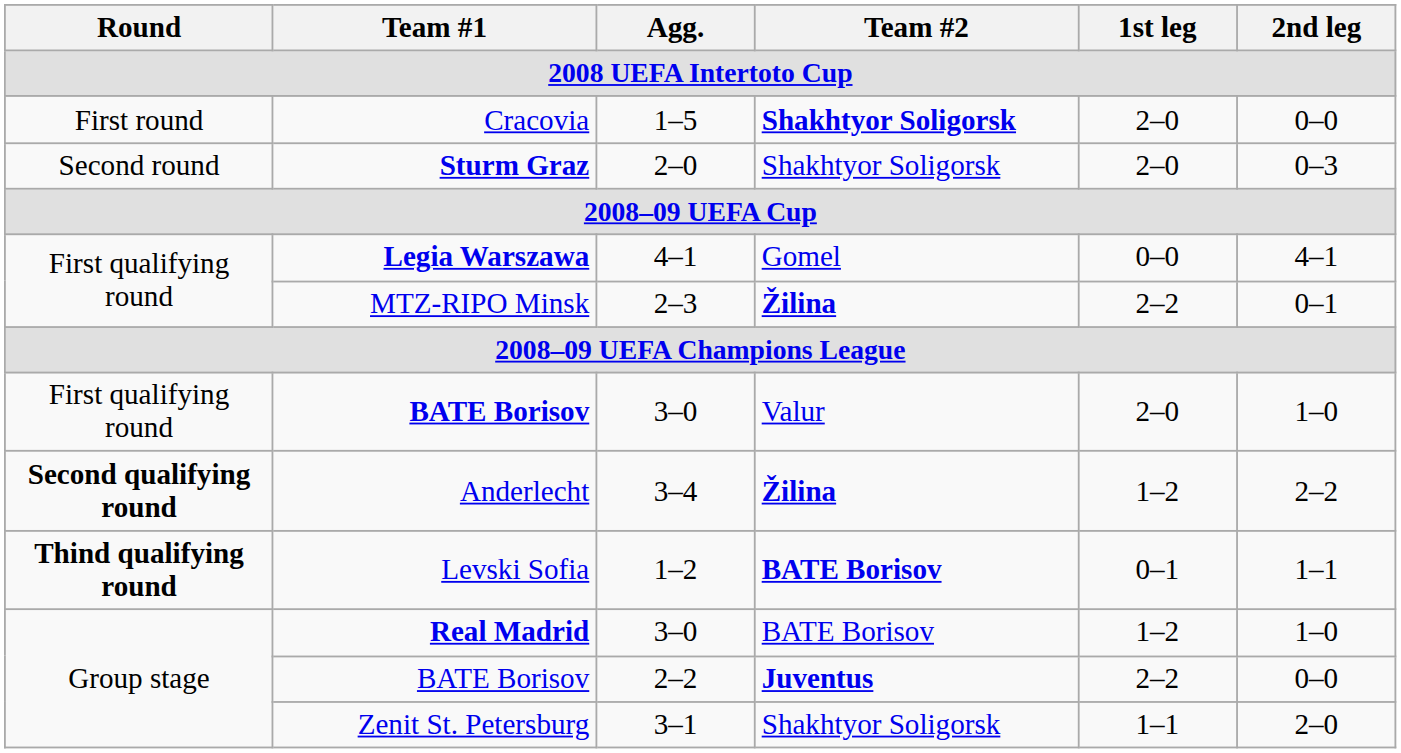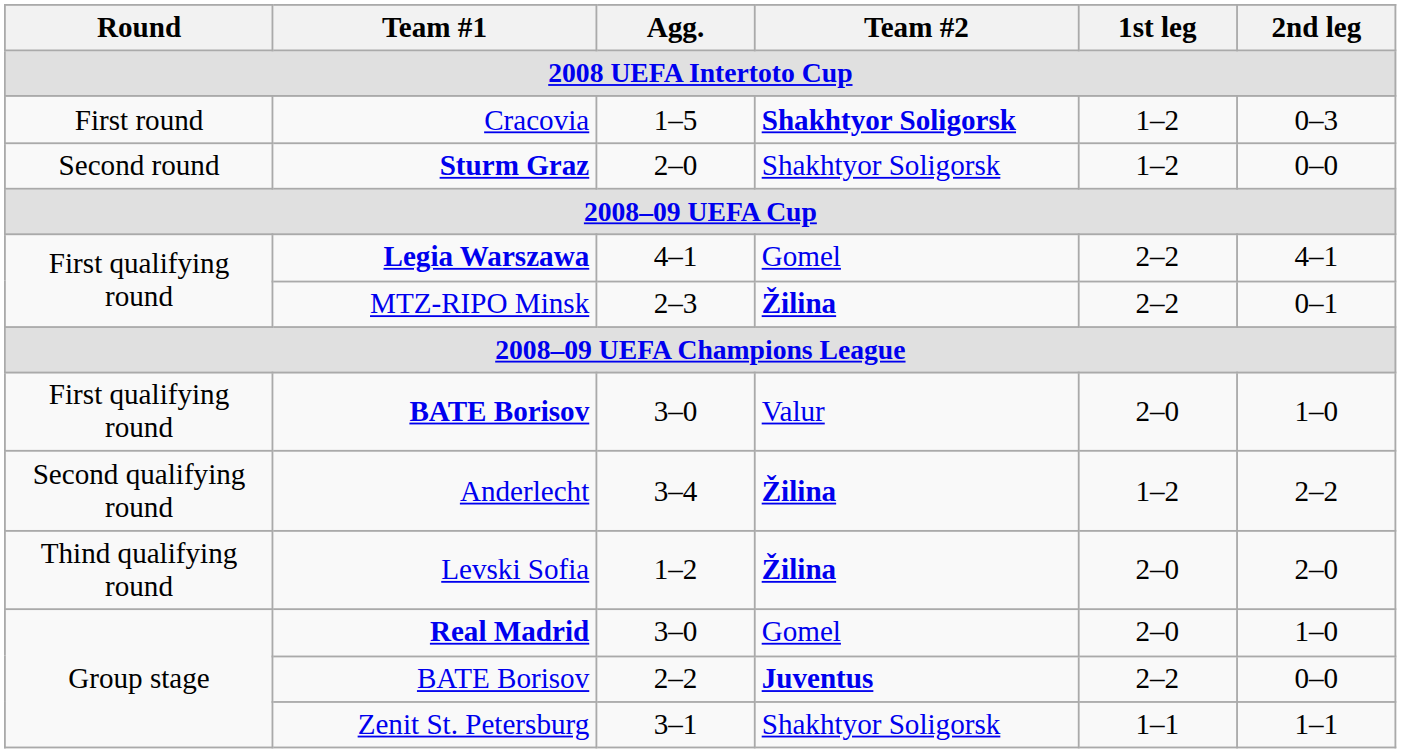Cracovia | 1st leg: 2–0 -> 1–2
Cracovia | 2nd leg: 0–0 -> 0–3
Sturm Graz | 1st leg: 2–0 -> 1–2
Sturm Graz | 2nd leg: 0–3 -> 0–0
Legia Warszawa | 1st leg: 0–0 -> 2–2
Anderlecht | Round: bold -> normal
Levski Sofia | Round: bold -> normal
Levski Sofia | Team #2: BATE Borisov -> Žilina
Levski Sofia | 1st leg: 0–1 -> 2–0
Levski Sofia | 2nd leg: 1–1 -> 2–0
Real Madrid | Team #2: BATE Borisov -> Gomel
Real Madrid | 1st leg: 1–2 -> 2–0
Zenit St. Petersburg | 2nd leg: 2–0 -> 1–1
